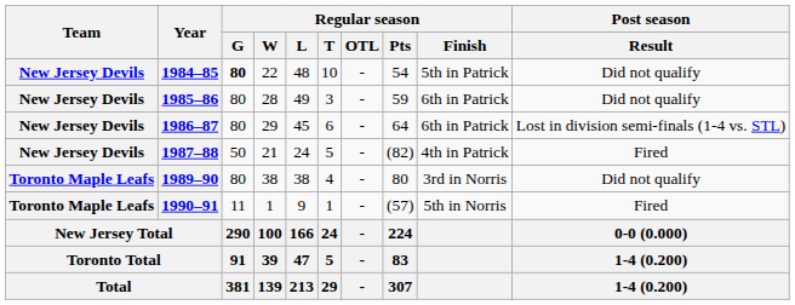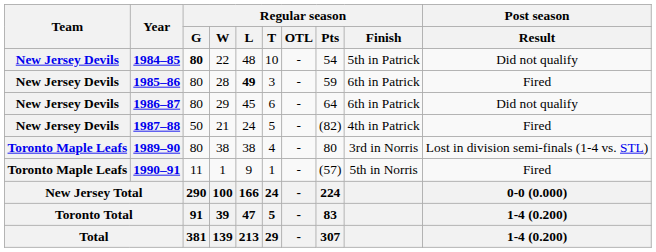1985–86 | Regular season / L: normal -> bold
1985–86 | Post season / Result: Did not qualify -> Fired
1986–87 | Post season / Result: Lost in division semi-finals (1-4 vs. STL) -> Did not qualify
1989–90 | Post season / Result: Did not qualify -> Lost in division semi-finals (1-4 vs. STL)
